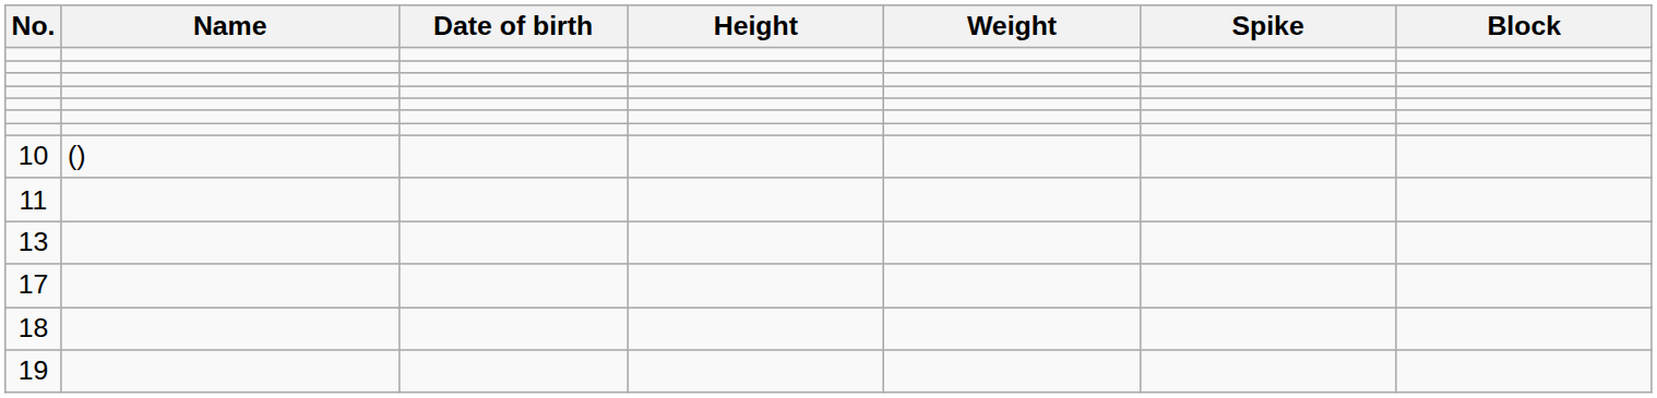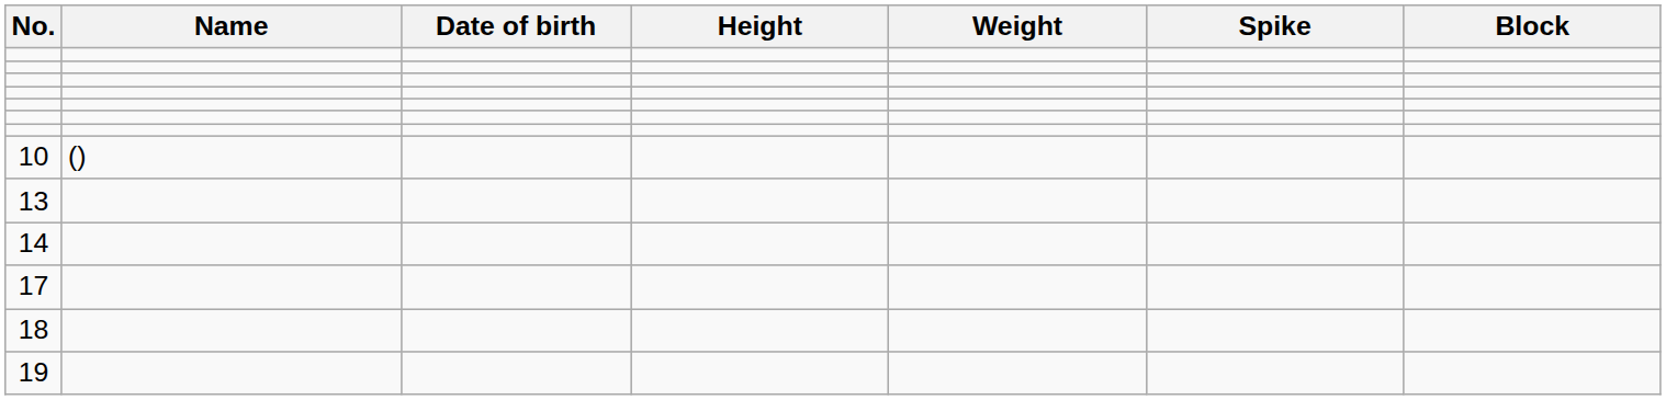- row: 11
+ row: 14
